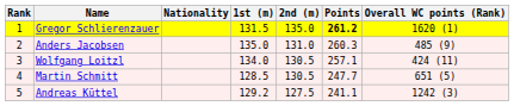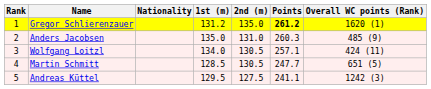Gregor Schlierenzauer | 1st (m): 131.5 -> 131.2
Andreas Küttel | 1st (m): 129.2 -> 129.5
